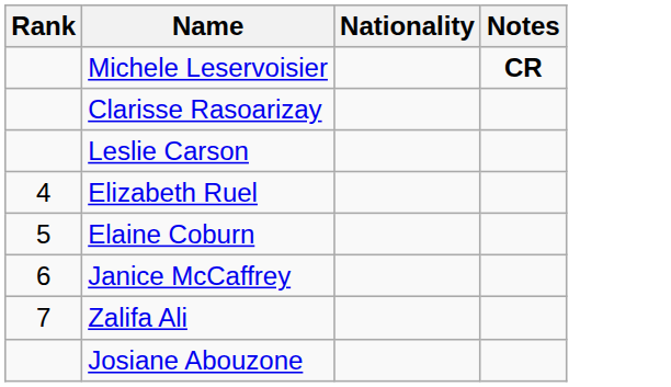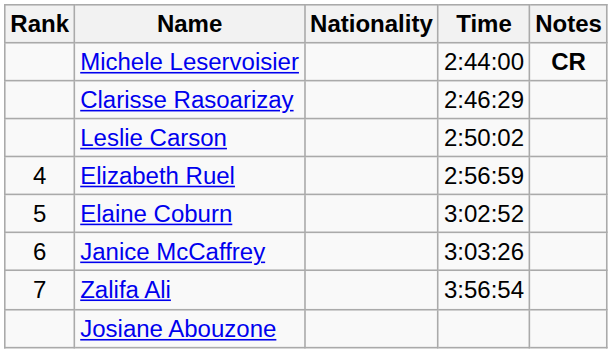+ column: Time | 2:44:00 | 2:46:29 | 2:50:02 | 2:56:59 | 3:02:52 | 3:03:26 | 3:56:54
